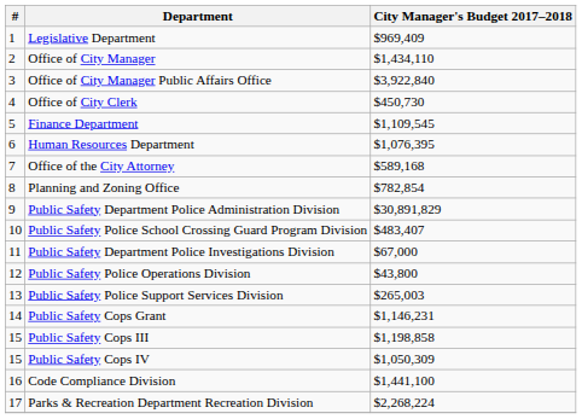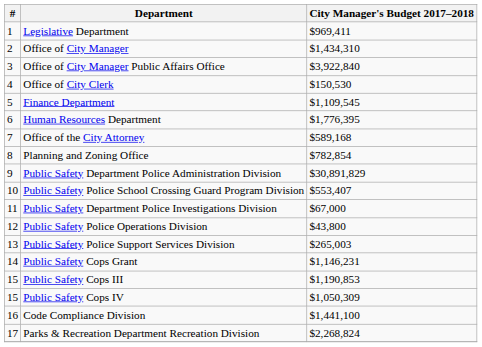Legislative Department | City Manager's Budget 2017–2018: $969,409 -> $969,411
Office of City Manager | City Manager's Budget 2017–2018: $1,434,110 -> $1,434,310
Office of City Clerk | City Manager's Budget 2017–2018: $450,730 -> $150,530
Human Resources Department | City Manager's Budget 2017–2018: $1,076,395 -> $1,776,395
Public Safety Police School Crossing Guard Program Division | City Manager's Budget 2017–2018: $483,407 -> $553,407
Public Safety Cops III | City Manager's Budget 2017–2018: $1,198,858 -> $1,190,853
Parks & Recreation Department Recreation Division | City Manager's Budget 2017–2018: $2,268,224 -> $2,268,824
